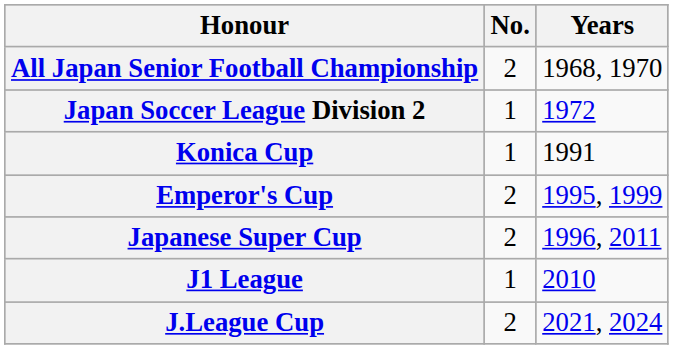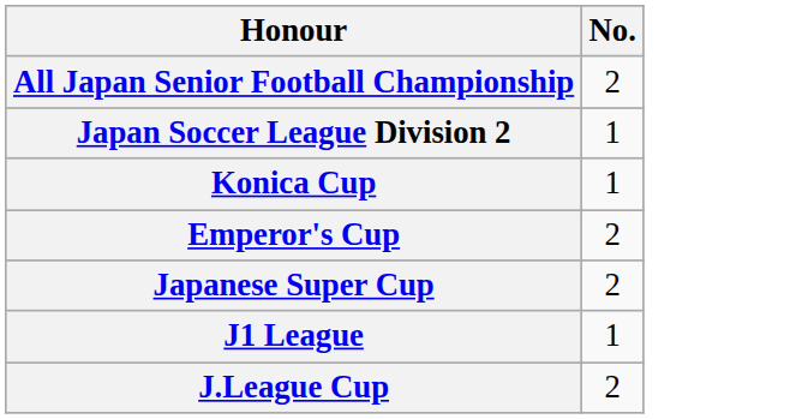- column: Years | 1968, 1970 | 1972 | 1991 | 1995, 1999 | 1996, 2011 | 2010 | 2021, 2024
